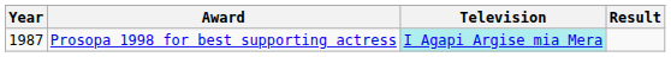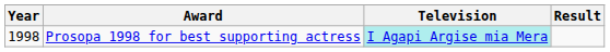Prosopa 1998 for best supporting actress | Year: 1987 -> 1998
